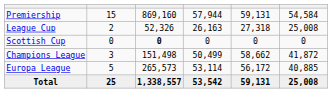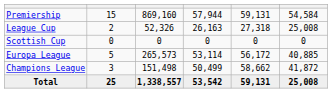Scottish Cup | column 3: bold -> normal
rows swapped: Champions League <-> Europa League
